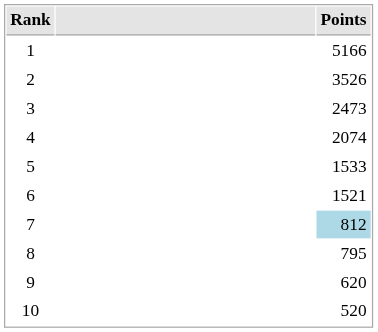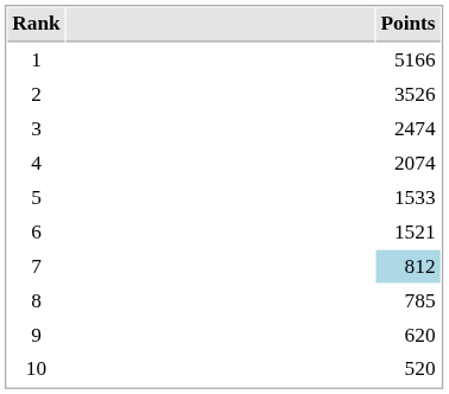3 | Points: 2473 -> 2474
8 | Points: 795 -> 785
